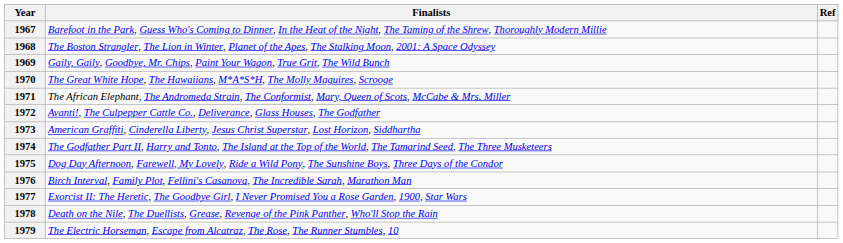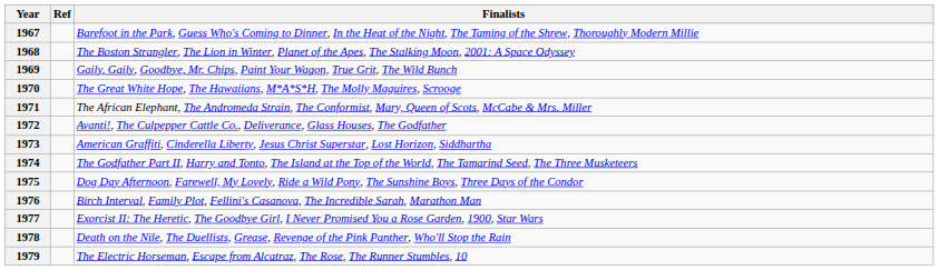columns swapped: Finalists <-> Ref
